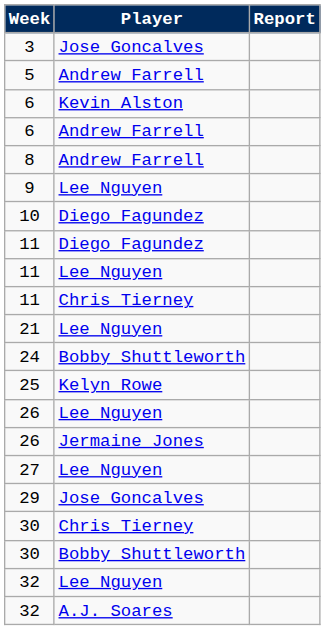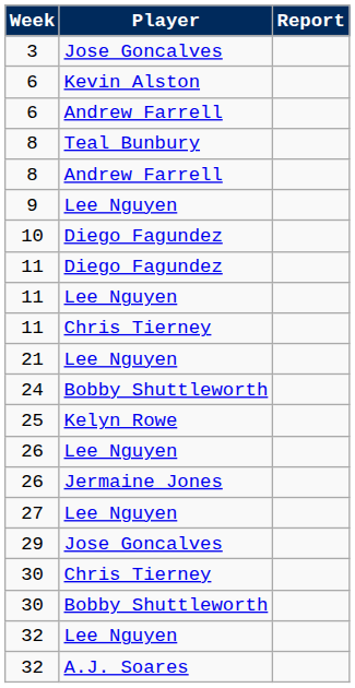- row: 5 | Andrew Farrell
+ row: 8 | Teal Bunbury
